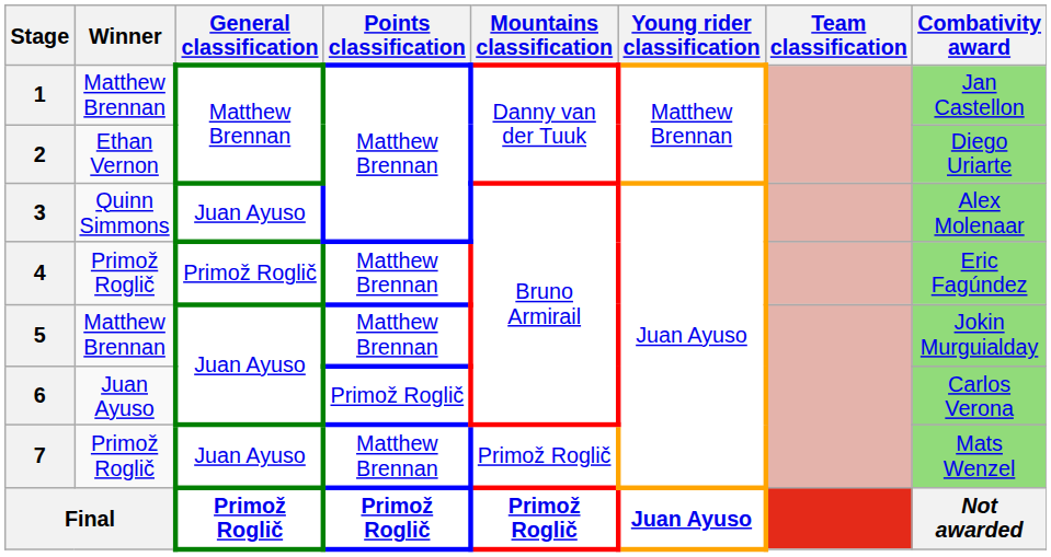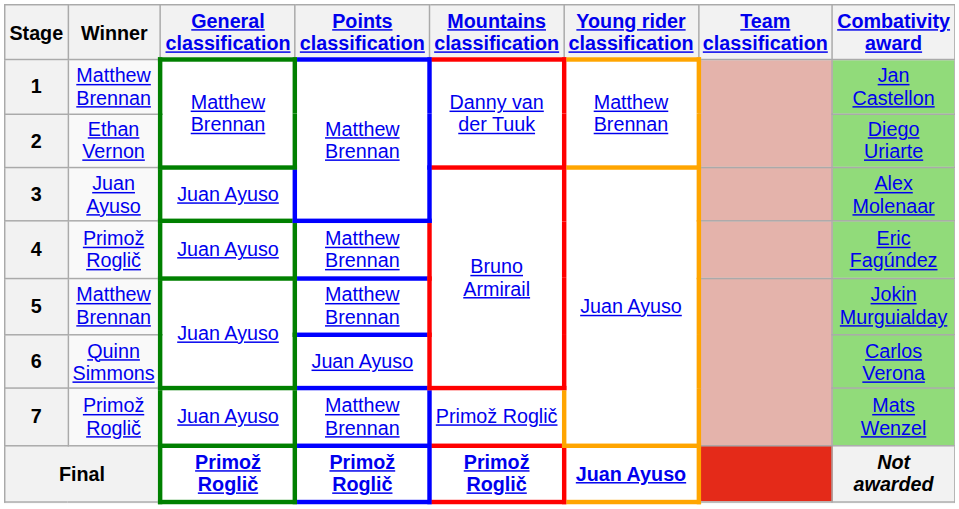3 | Winner: Quinn Simmons -> Juan Ayuso
4 | General classification: Primož Roglič -> Juan Ayuso
6 | Winner: Juan Ayuso -> Quinn Simmons
6 | Points classification: Primož Roglič -> Juan Ayuso
